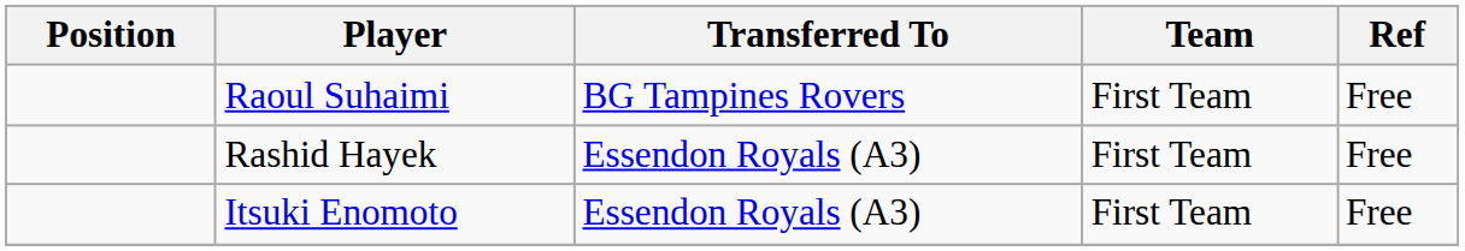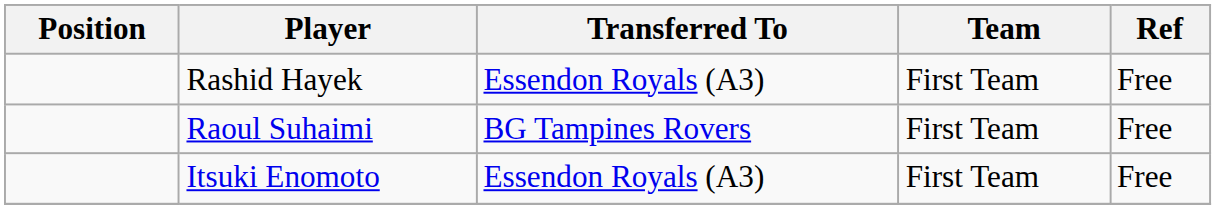rows swapped: Raoul Suhaimi <-> Rashid Hayek
